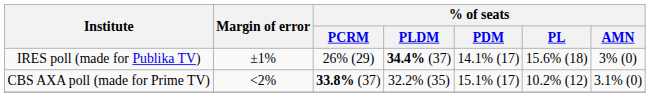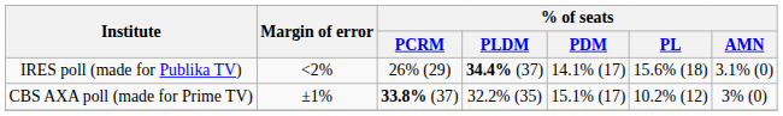IRES poll (made for Publika TV) | Margin of error: ±1% -> <2%
IRES poll (made for Publika TV) | % of seats / AMN: 3% (0) -> 3.1% (0)
CBS AXA poll (made for Prime TV) | Margin of error: <2% -> ±1%
CBS AXA poll (made for Prime TV) | % of seats / AMN: 3.1% (0) -> 3% (0)
